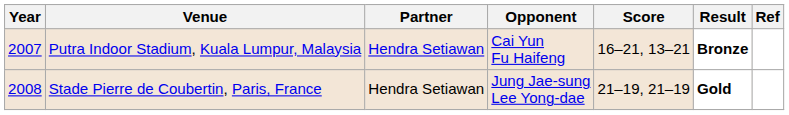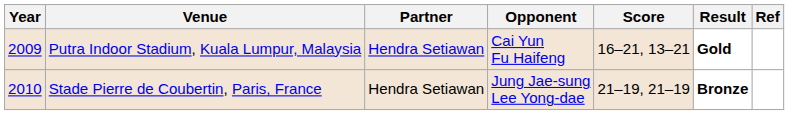Putra Indoor Stadium, Kuala Lumpur, Malaysia | Year: 2007 -> 2009
Putra Indoor Stadium, Kuala Lumpur, Malaysia | Result: Bronze -> Gold
Stade Pierre de Coubertin, Paris, France | Year: 2008 -> 2010
Stade Pierre de Coubertin, Paris, France | Result: Gold -> Bronze
